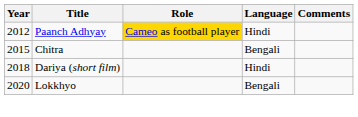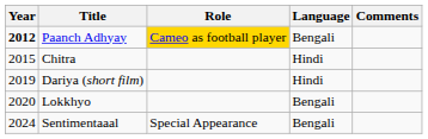Paanch Adhyay | Year: normal -> bold
Paanch Adhyay | Language: Hindi -> Bengali
Chitra | Language: Bengali -> Hindi
Dariya (short film) | Year: 2018 -> 2019
+ row: 2024 | Sentimentaaal | Special Appearance | Bengali
